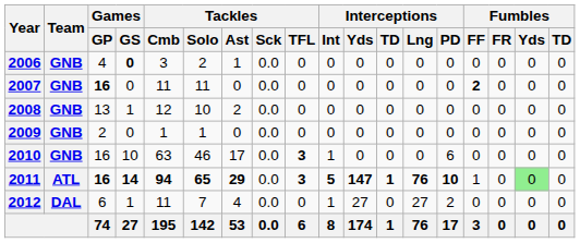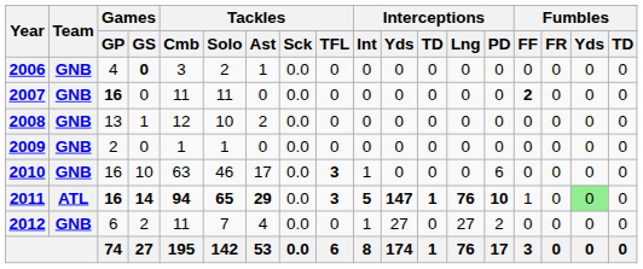2012 | Team: DAL -> GNB
2012 | Games / GS: 1 -> 2
